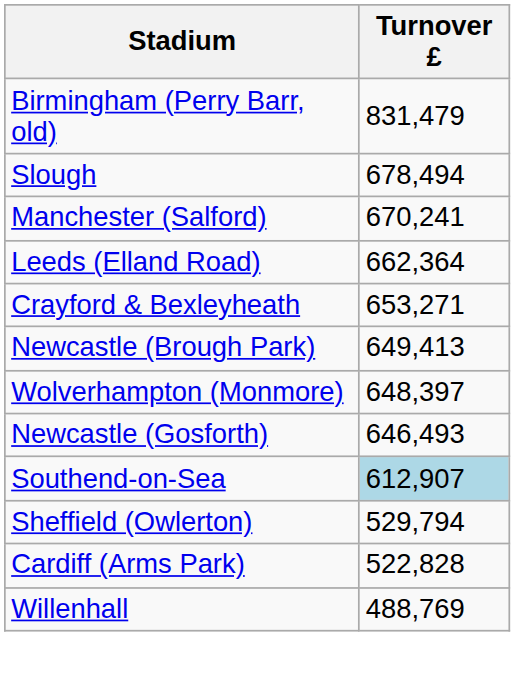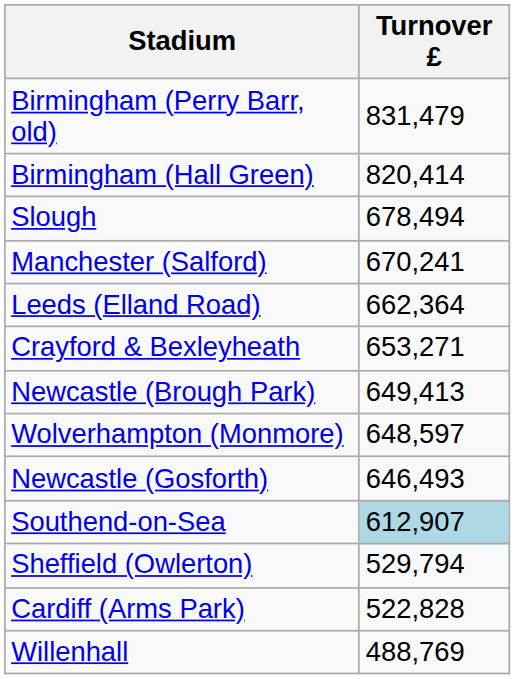+ row: Birmingham (Hall Green) | 820,414
Wolverhampton (Monmore) | Turnover £: 648,397 -> 648,597
